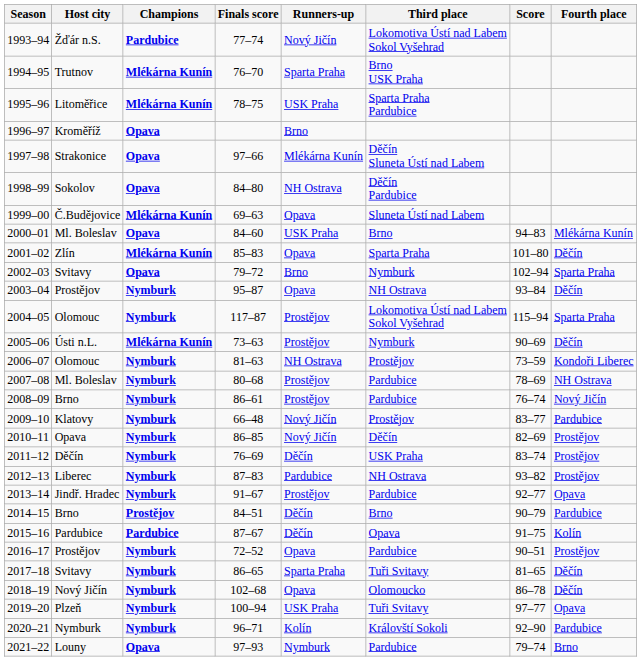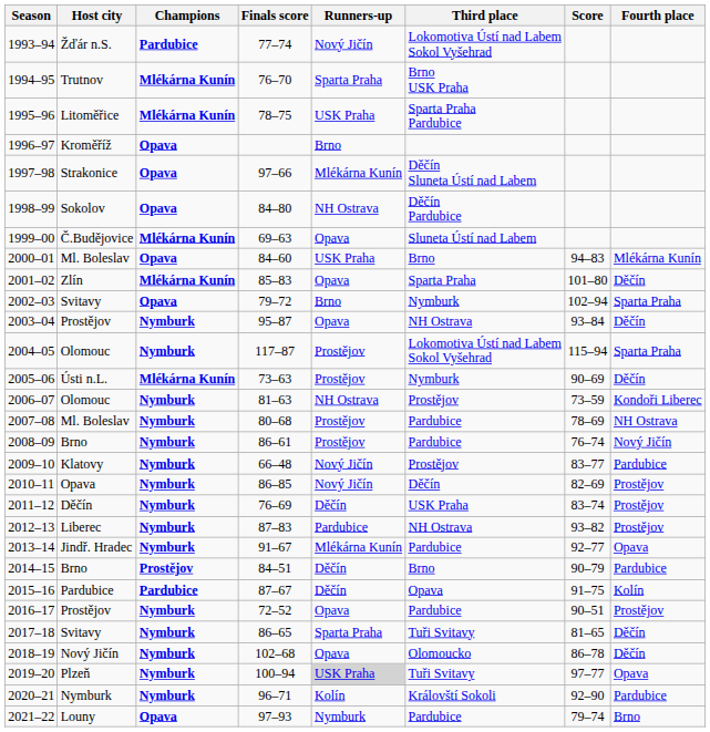2013–14 | Runners-up: Prostějov -> Mlékárna Kunín
2019–20 | Runners-up: no background -> lightgrey background
